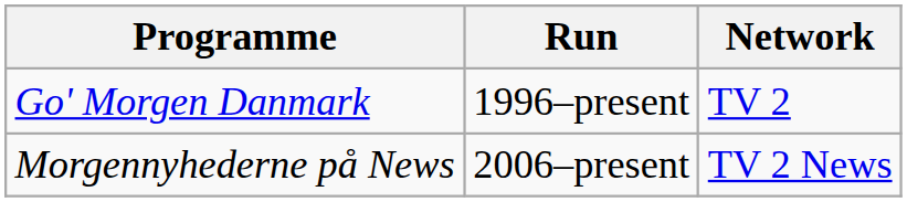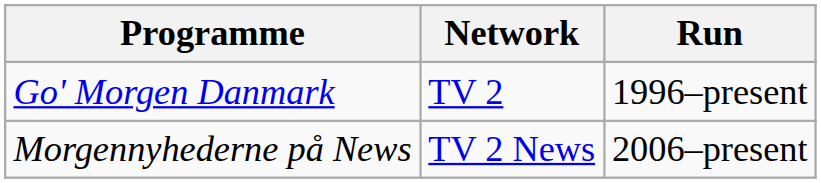columns swapped: Run <-> Network
